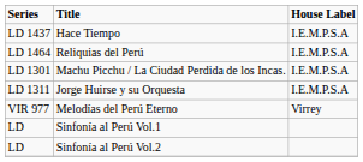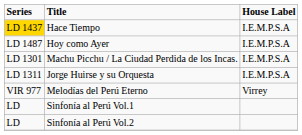Hace Tiempo | Series: no background -> gold background
- row: LD 1464 | Reliquias del Perú | I.E.M.P.S.A
+ row: LD 1487 | Hoy como Ayer | I.E.M.P.S.A
